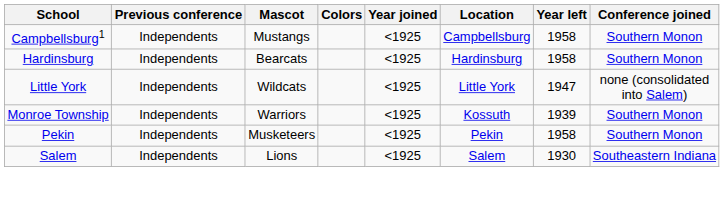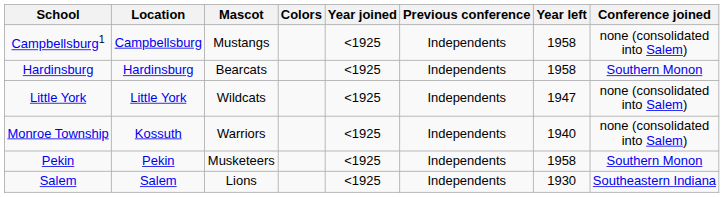columns swapped: Location <-> Previous conference
Campbellsburg1 | Conference joined: Southern Monon -> none (consolidated into Salem)
Monroe Township | Year left: 1939 -> 1940
Monroe Township | Conference joined: Southern Monon -> none (consolidated into Salem)
